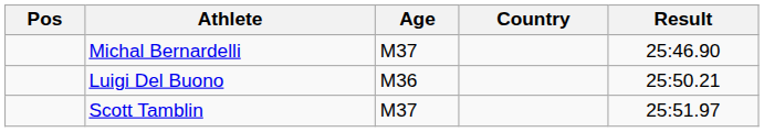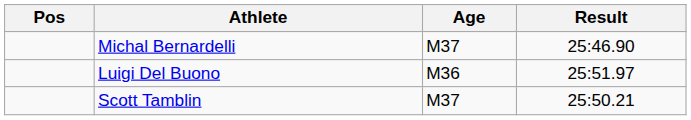- column: Country
Luigi Del Buono | Result: 25:50.21 -> 25:51.97
Scott Tamblin | Result: 25:51.97 -> 25:50.21
